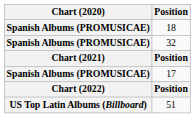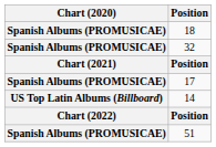+ row: US Top Latin Albums (Billboard) | 14
51 | Chart (2020): US Top Latin Albums (Billboard) -> Spanish Albums (PROMUSICAE)
